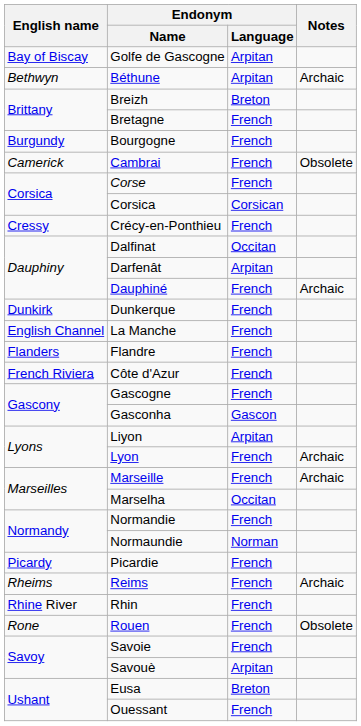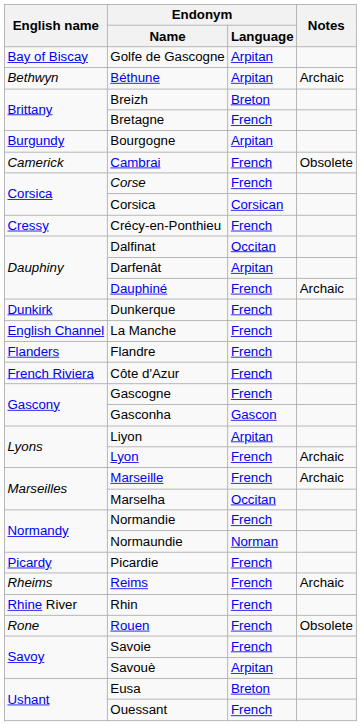Bourgogne | Endonym / Language: French -> Arpitan
